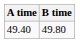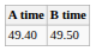49.40 | B time: 49.80 -> 49.50
